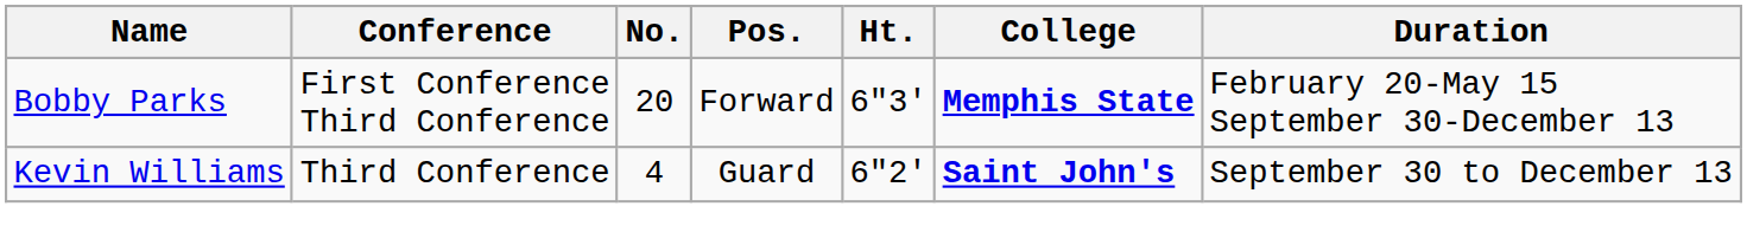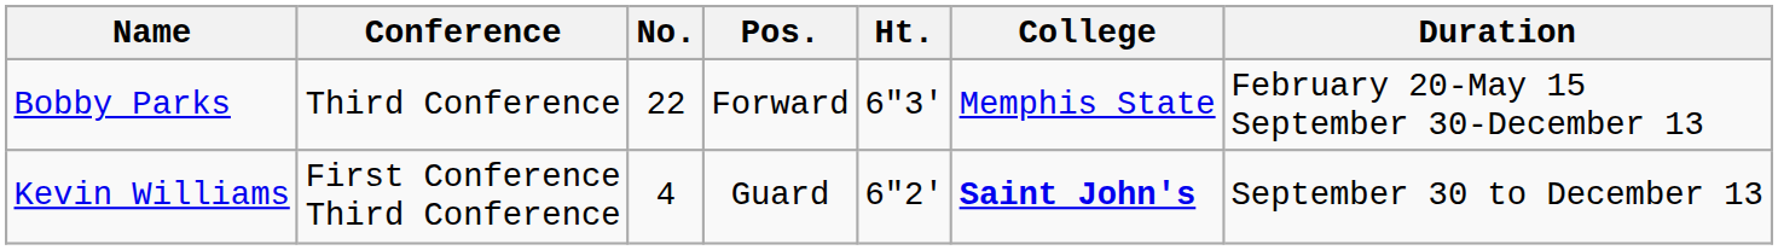Bobby Parks | Conference: First Conference Third Conference -> Third Conference
Bobby Parks | No.: 20 -> 22
Bobby Parks | College: bold -> normal
Kevin Williams | Conference: Third Conference -> First Conference Third Conference
